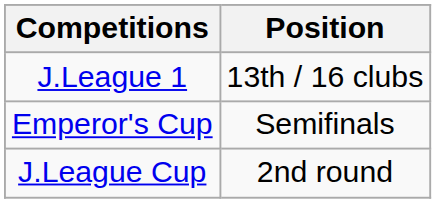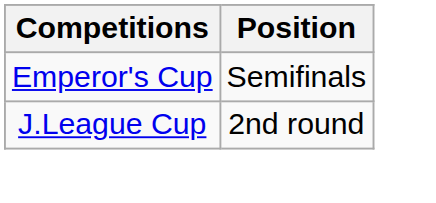- row: J.League 1 | 13th / 16 clubs
